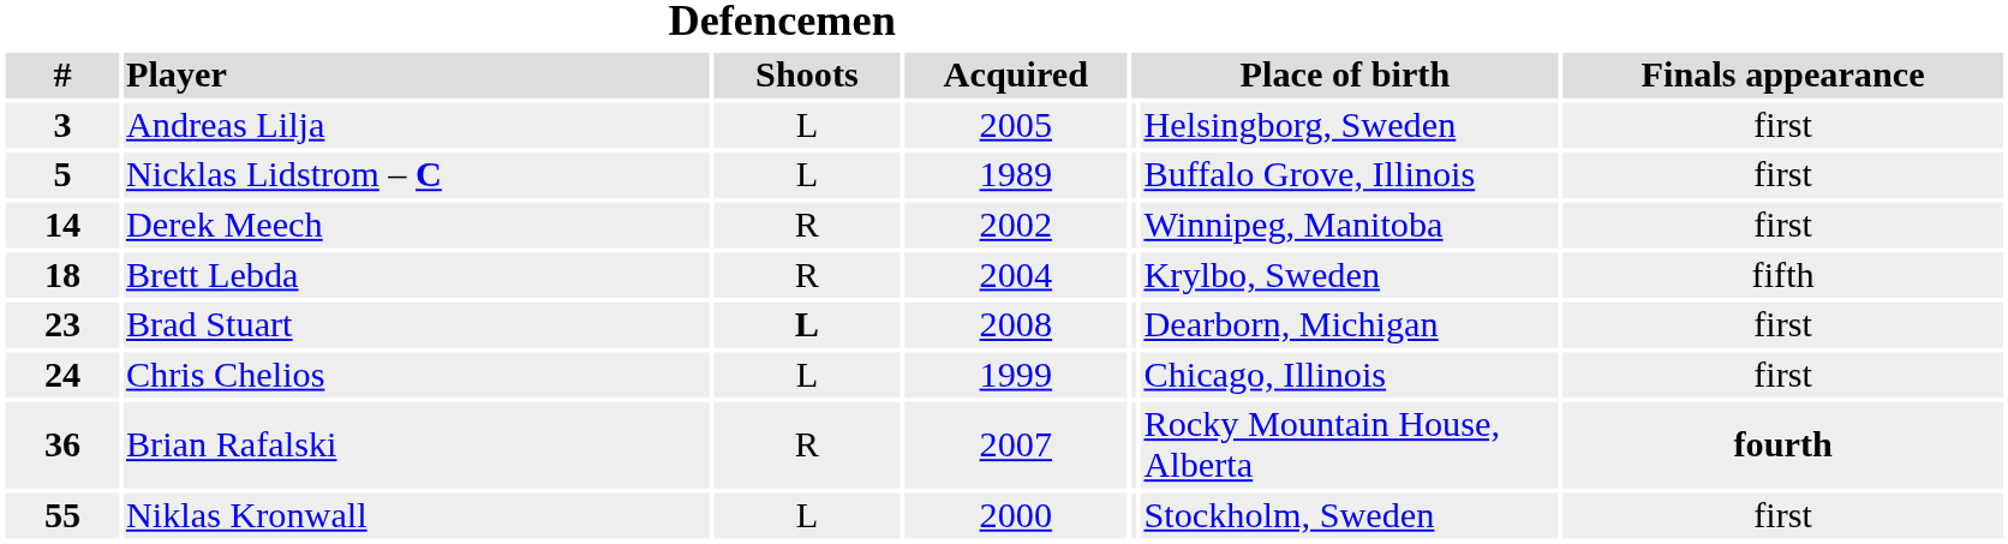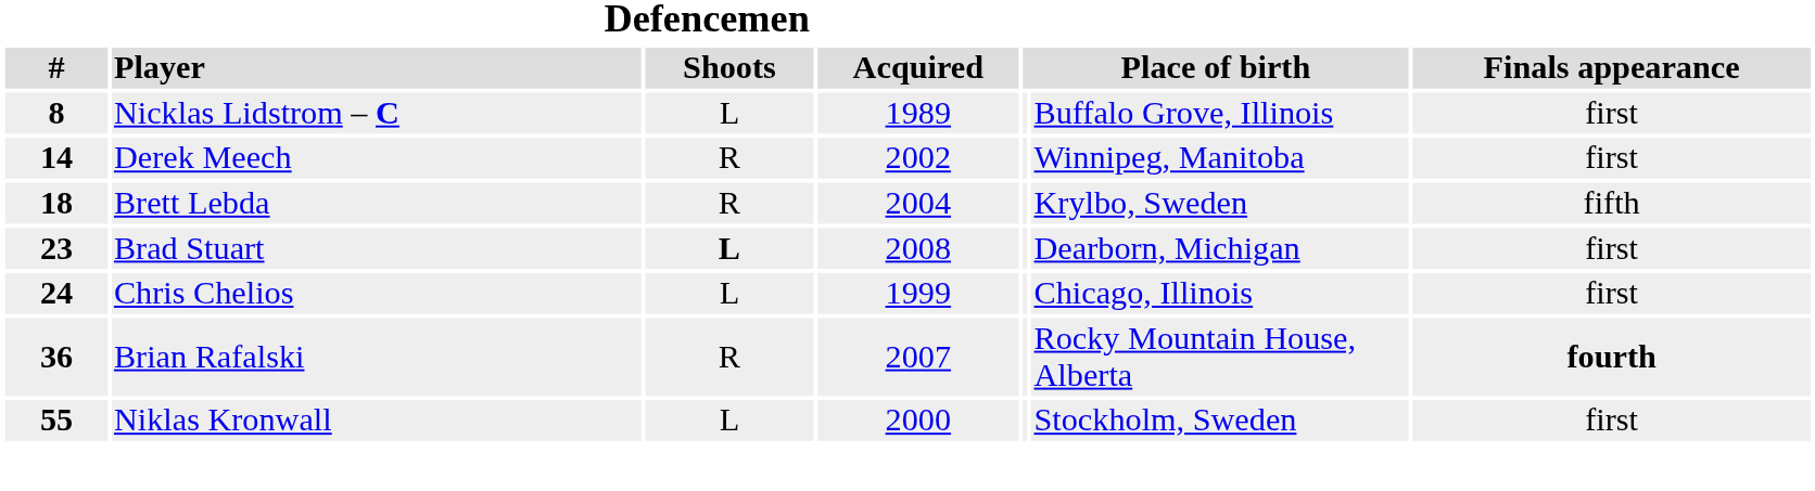- row: 3 | Andreas Lilja | L | 2005 | Helsingborg, Sweden | first
Nicklas Lidstrom – C | Defencemen / #: 5 -> 8
